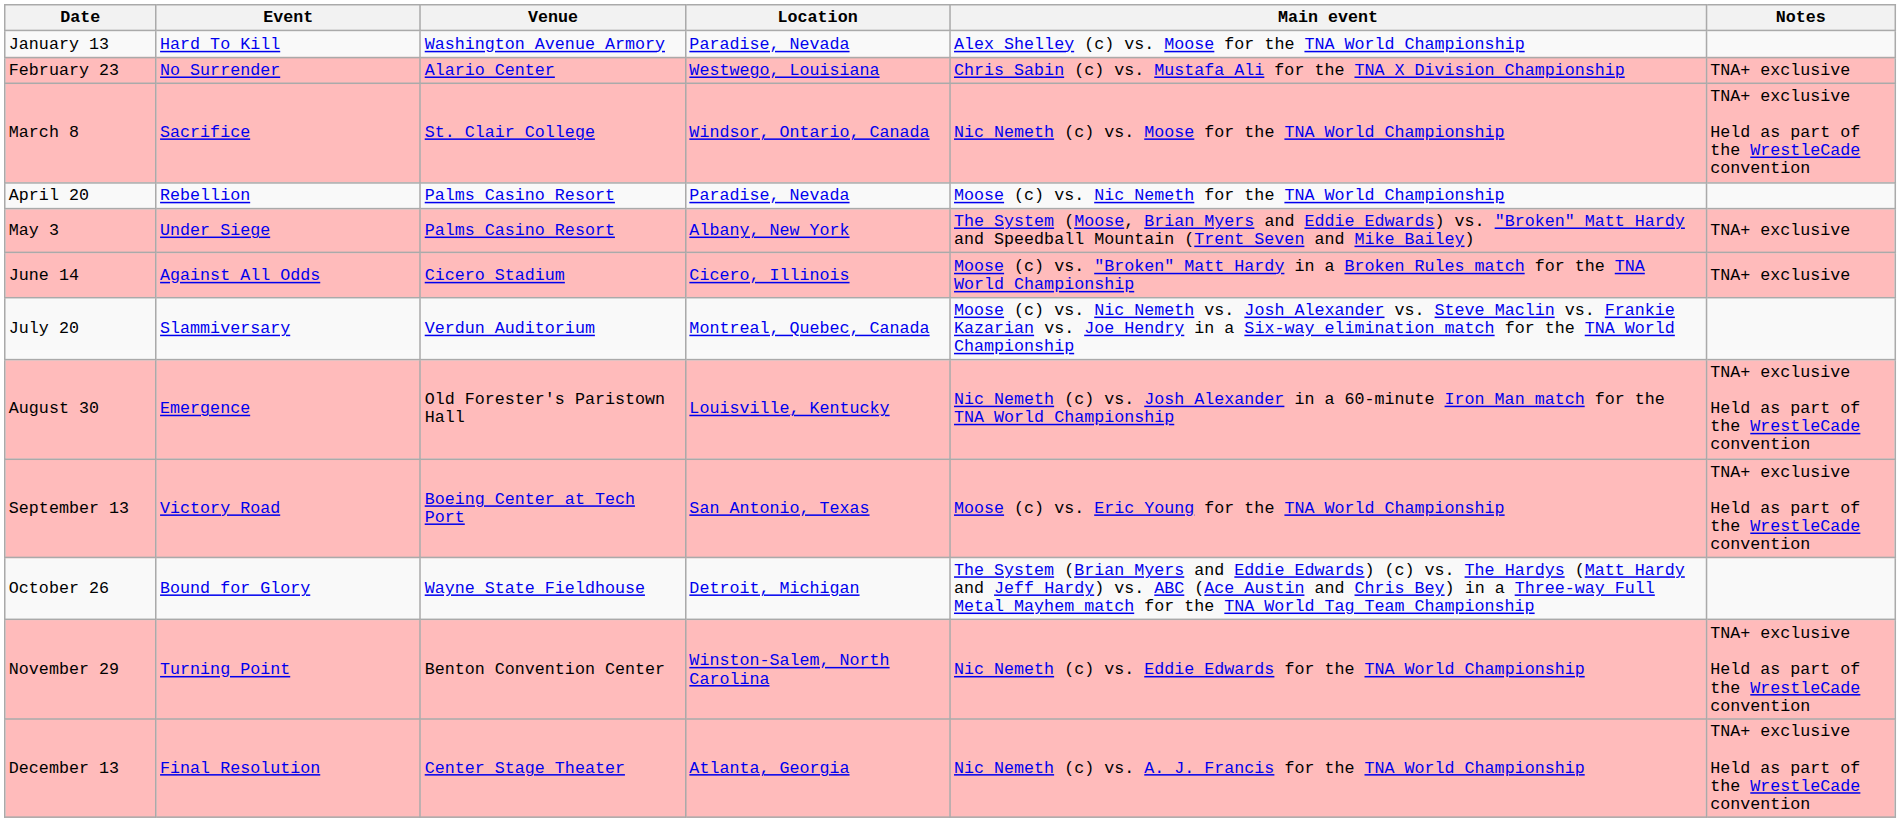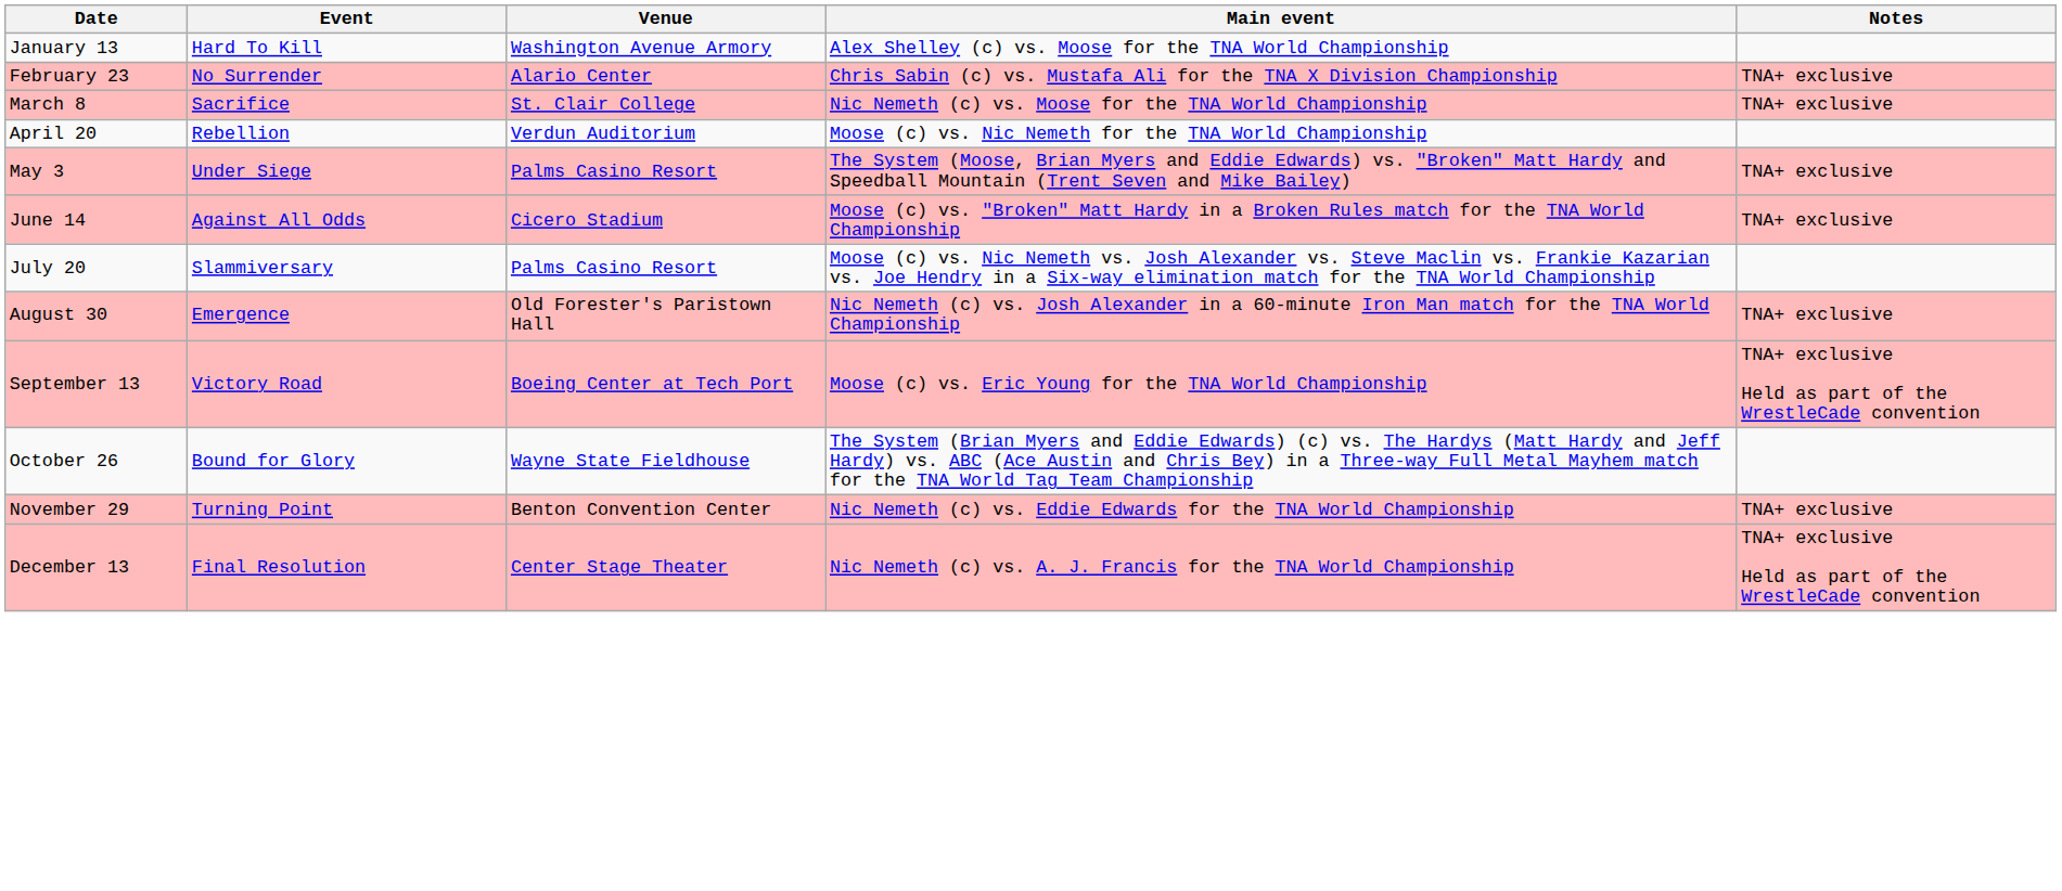- column: Location | Paradise, Nevada | Westwego, Louisiana | Windsor, Ontario, Canada | Paradise, Nevada | Albany, New York | Cicero, Illinois | Montreal, Quebec, Canada | Louisville, Kentucky | San Antonio, Texas | Detroit, Michigan | Winston-Salem, North Carolina | Atlanta, Georgia
March 8 | Notes: TNA+ exclusive Held as part of the WrestleCade convention -> TNA+ exclusive
April 20 | Venue: Palms Casino Resort -> Verdun Auditorium
July 20 | Venue: Verdun Auditorium -> Palms Casino Resort
August 30 | Notes: TNA+ exclusive Held as part of the WrestleCade convention -> TNA+ exclusive
November 29 | Notes: TNA+ exclusive Held as part of the WrestleCade convention -> TNA+ exclusive
